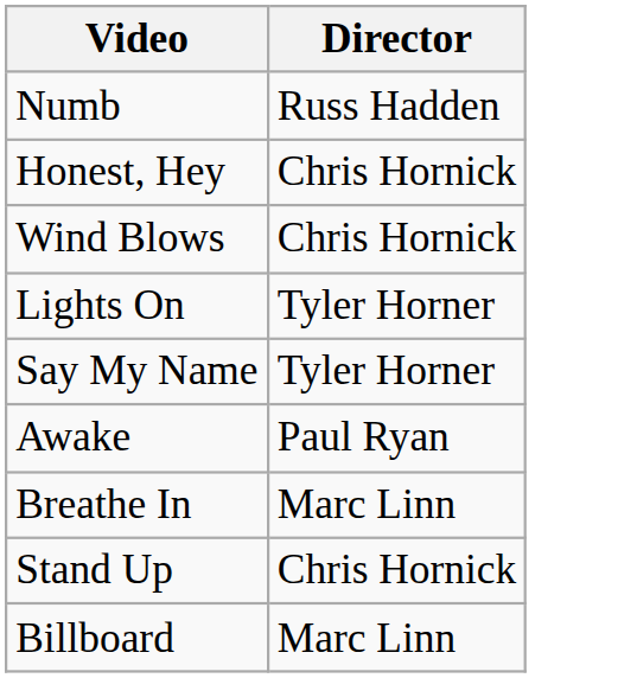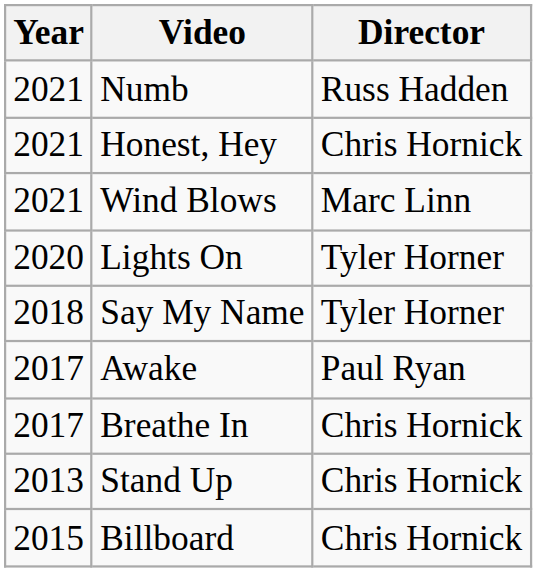+ column: Year | 2021 | 2021 | 2021 | 2020 | 2018 | 2017 | 2017 | 2013 | 2015
Wind Blows | Director: Chris Hornick -> Marc Linn
Breathe In | Director: Marc Linn -> Chris Hornick
Billboard | Director: Marc Linn -> Chris Hornick
